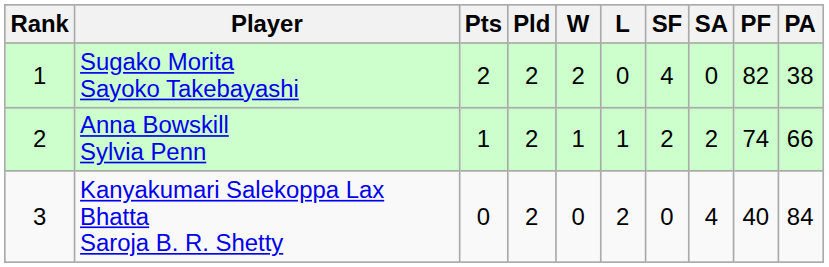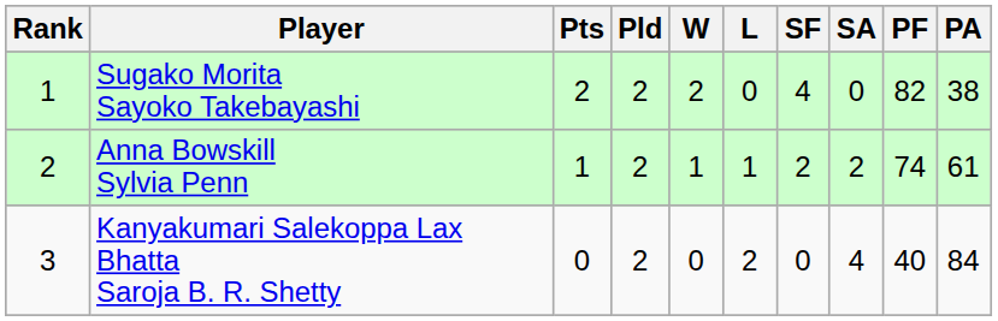Anna Bowskill Sylvia Penn | PA: 66 -> 61
